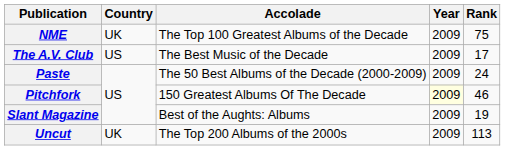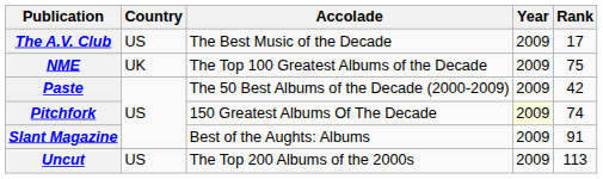rows swapped: The A.V. Club <-> NME
Paste | Rank: 24 -> 42
Pitchfork | Rank: 46 -> 74
Slant Magazine | Rank: 19 -> 91
Uncut | Country: UK -> US
